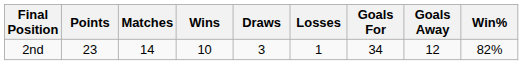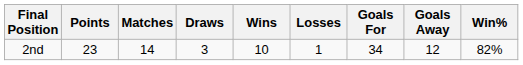columns swapped: Wins <-> Draws
